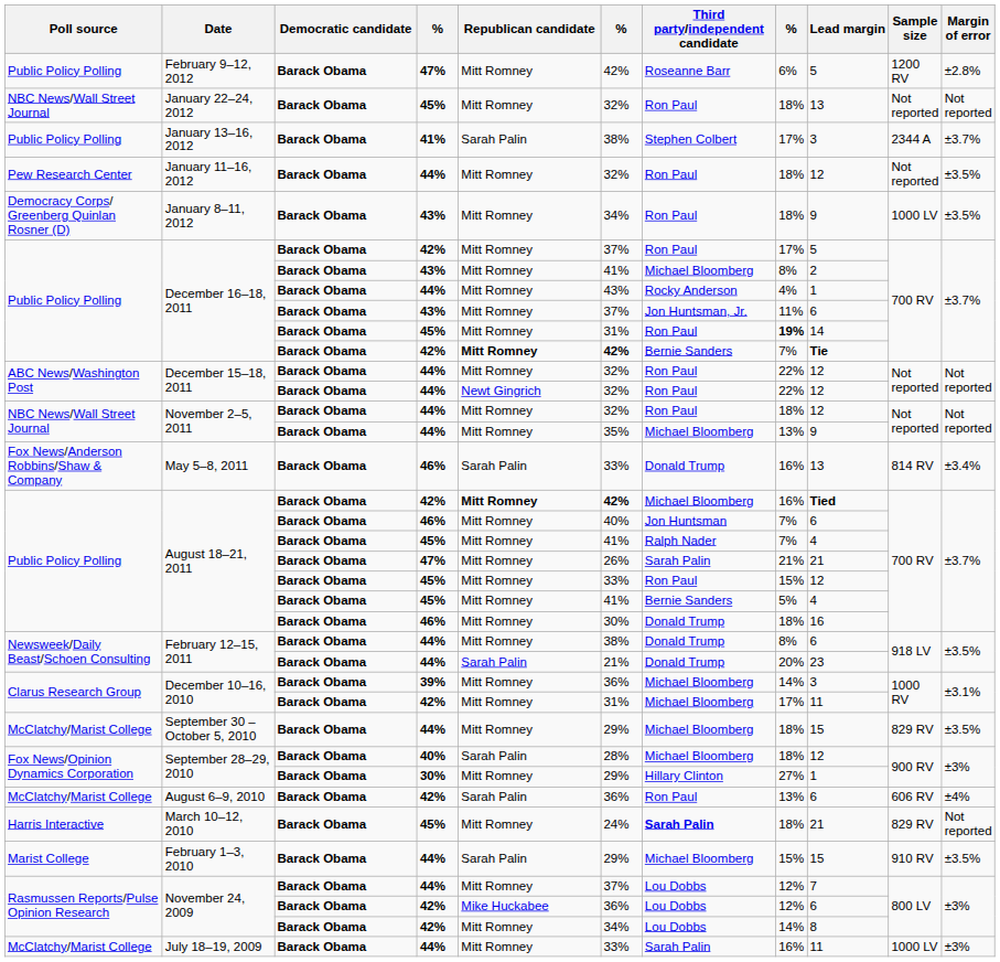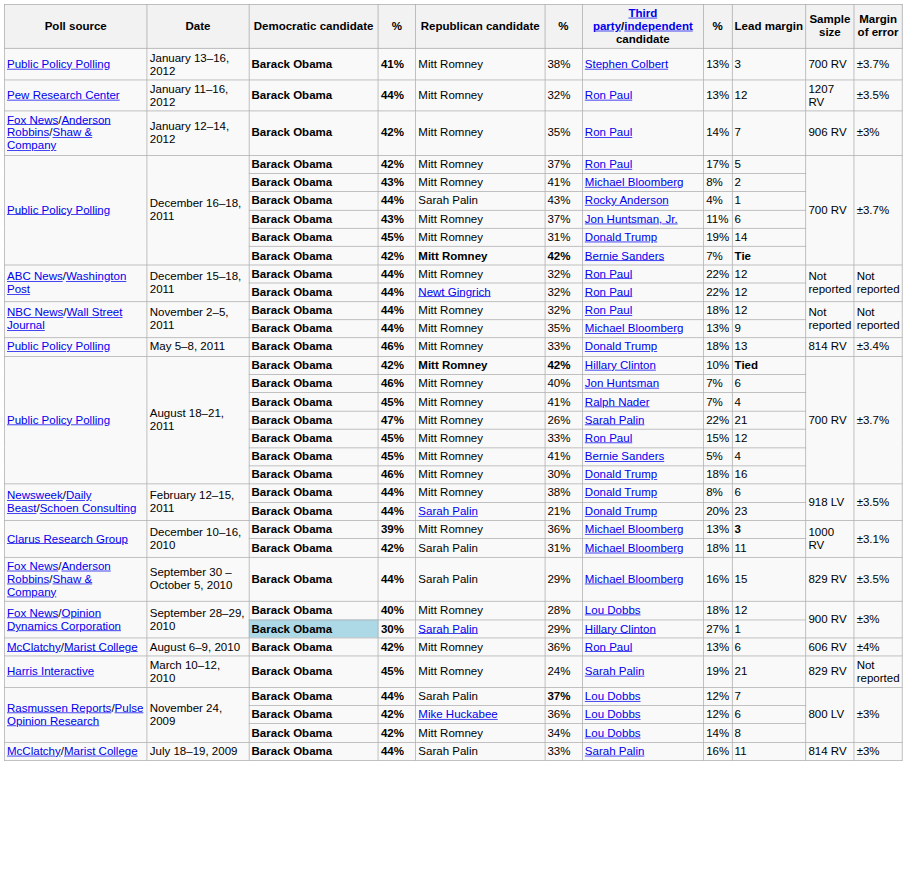- row: Public Policy Polling | February 9–12, 2012 | Barack Obama | 47% | Mitt Romney | 42% | Roseanne Barr | 6% | 5 | 1200 RV | ±2.8%
- row: NBC News/Wall Street Journal | January 22–24, 2012 | Barack Obama | 45% | Mitt Romney | 32% | Ron Paul | 18% | 13 | Not reported | Not reported
January 13–16, 2012 | Republican candidate: Sarah Palin -> Mitt Romney
January 13–16, 2012 | column 8: 17% -> 13%
January 13–16, 2012 | Sample size: 2344 A -> 700 RV
January 11–16, 2012 | column 8: 18% -> 13%
January 11–16, 2012 | Sample size: Not reported -> 1207 RV
+ row: Fox News/Anderson Robbins/Shaw & Company | January 12–14, 2012 | Barack Obama | 42% | Mitt Romney | 35% | Ron Paul | 14% | 7 | 906 RV | ±3%
- row: Democracy Corps/ Greenberg Quinlan Rosner (D) | January 8–11, 2012 | Barack Obama | 43% | Mitt Romney | 34% | Ron Paul | 18% | 9 | 1000 LV | ±3.5%
December 16–18, 2011 / 44% | Republican candidate: Mitt Romney -> Sarah Palin
December 16–18, 2011 / 45% | Third party/independent candidate: Ron Paul -> Donald Trump
December 16–18, 2011 / 45% | column 8: bold -> normal
May 5–8, 2011 | Poll source: Fox News/Anderson Robbins/Shaw & Company -> Public Policy Polling
May 5–8, 2011 | Republican candidate: Sarah Palin -> Mitt Romney
May 5–8, 2011 | column 8: 16% -> 18%
August 18–21, 2011 / 42% | Third party/independent candidate: Michael Bloomberg -> Hillary Clinton
August 18–21, 2011 / 42% | column 8: 16% -> 10%
August 18–21, 2011 / 47% | column 8: 21% -> 22%
December 10–16, 2010 / 39% | column 8: 14% -> 13%
December 10–16, 2010 / 39% | Lead margin: normal -> bold
December 10–16, 2010 / 42% | Republican candidate: Mitt Romney -> Sarah Palin
December 10–16, 2010 / 42% | column 8: 17% -> 18%
September 30 – October 5, 2010 | Poll source: McClatchy/Marist College -> Fox News/Anderson Robbins/Shaw & Company
September 30 – October 5, 2010 | Republican candidate: Mitt Romney -> Sarah Palin
September 30 – October 5, 2010 | column 8: 18% -> 16%
September 28–29, 2010 / 40% | Republican candidate: Sarah Palin -> Mitt Romney
September 28–29, 2010 / 40% | Third party/independent candidate: Michael Bloomberg -> Lou Dobbs
September 28–29, 2010 / 30% | Democratic candidate: no background -> lightblue background
September 28–29, 2010 / 30% | Republican candidate: Mitt Romney -> Sarah Palin
August 6–9, 2010 | Republican candidate: Sarah Palin -> Mitt Romney
March 10–12, 2010 | Third party/independent candidate: bold -> normal
March 10–12, 2010 | column 8: 18% -> 19%
- row: Marist College | February 1–3, 2010 | Barack Obama | 44% | Sarah Palin | 29% | Michael Bloomberg | 15% | 15 | 910 RV | ±3.5%
November 24, 2009 / 44% | Republican candidate: Mitt Romney -> Sarah Palin
November 24, 2009 / 44% | column 6: normal -> bold
July 18–19, 2009 | Republican candidate: Mitt Romney -> Sarah Palin
July 18–19, 2009 | Sample size: 1000 LV -> 814 RV
